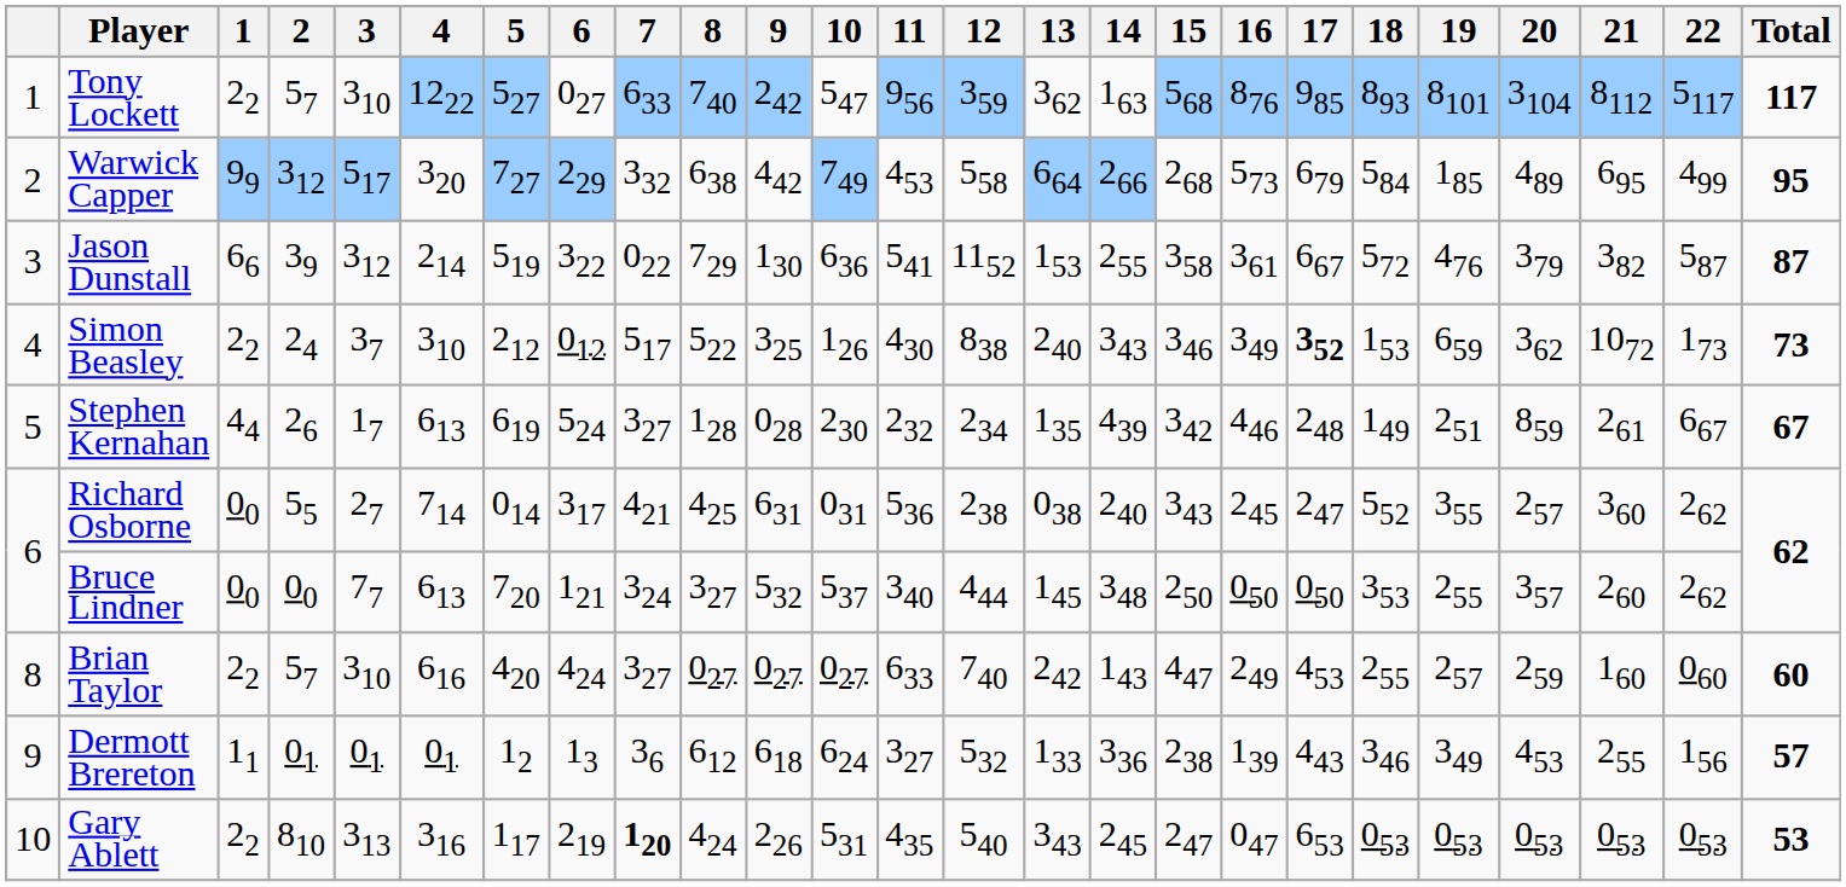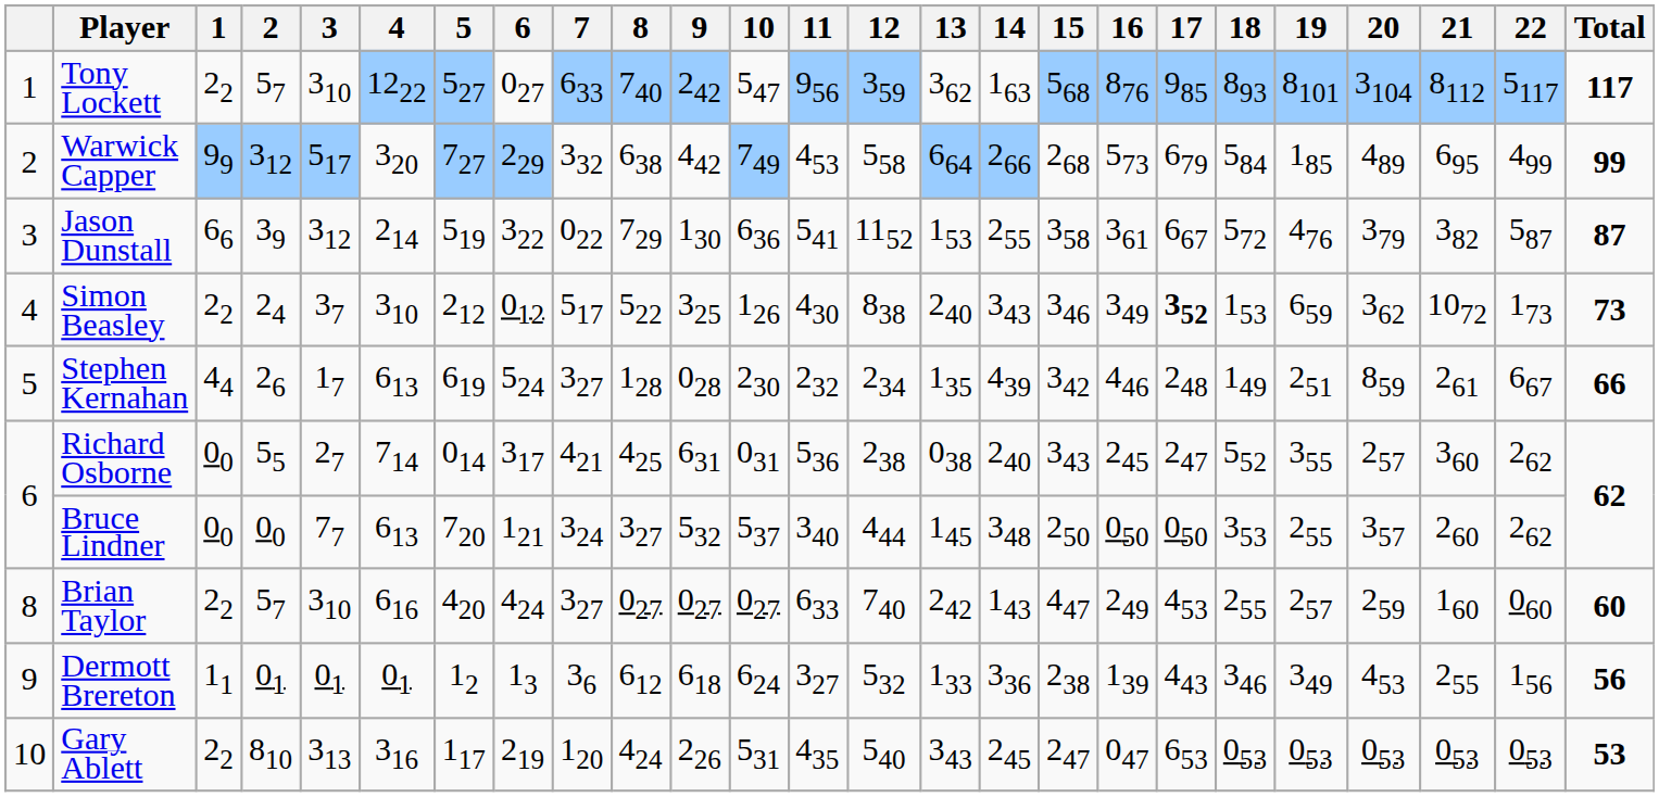Warwick Capper | Total: 95 -> 99
Stephen Kernahan | Total: 67 -> 66
Dermott Brereton | Total: 57 -> 56
Gary Ablett | 7: bold -> normal
